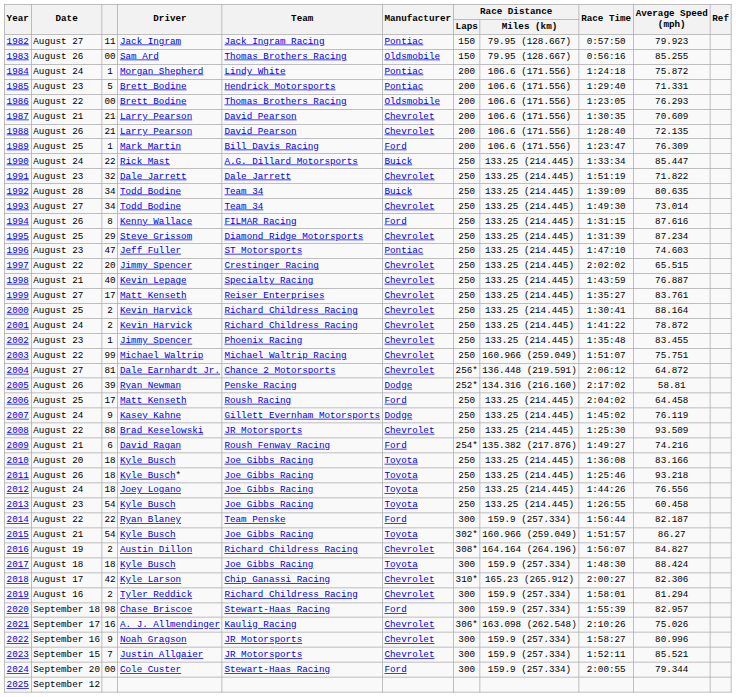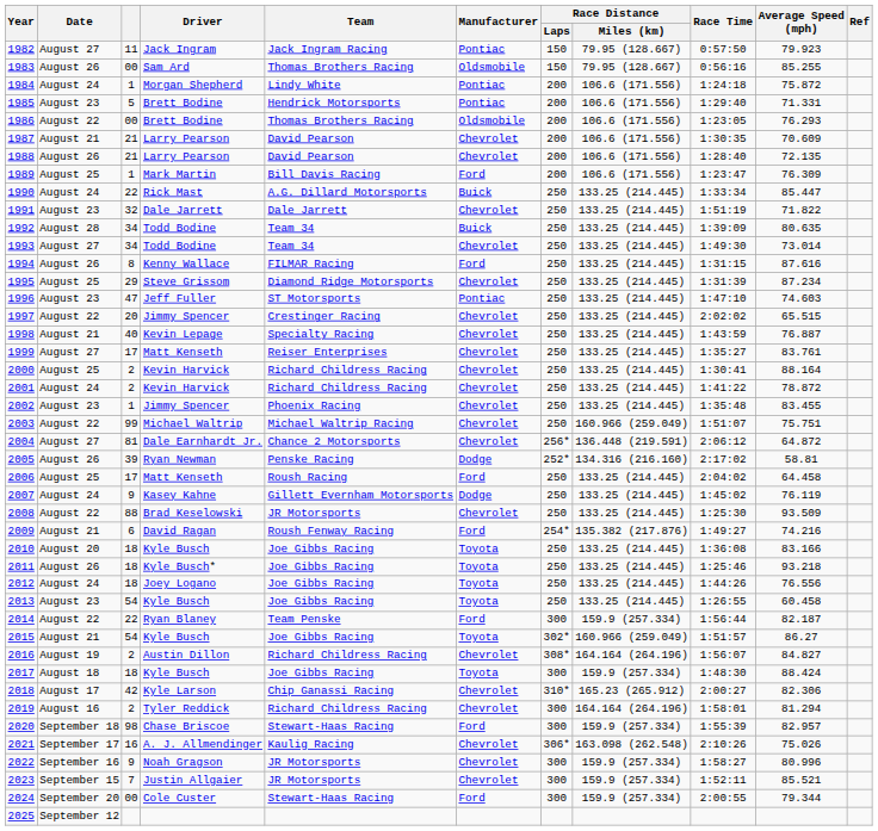2019 | Race Distance / Miles (km): 159.9 (257.334) -> 164.164 (264.196)
